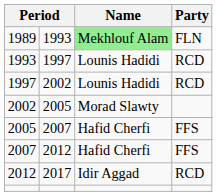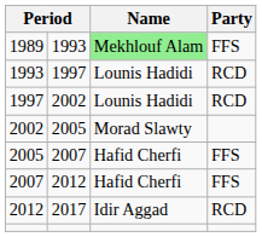1989 | Party: FLN -> FFS
